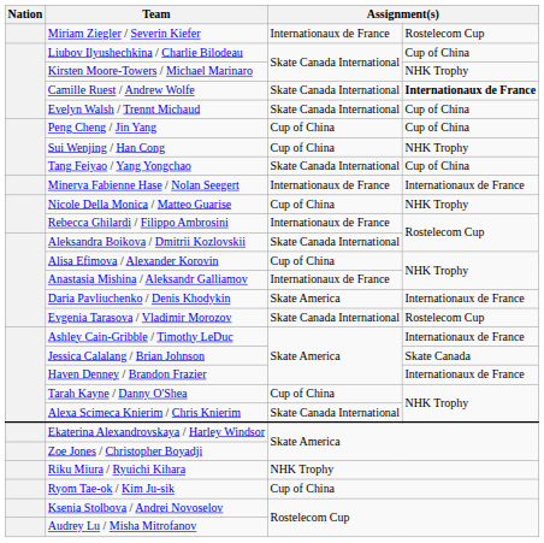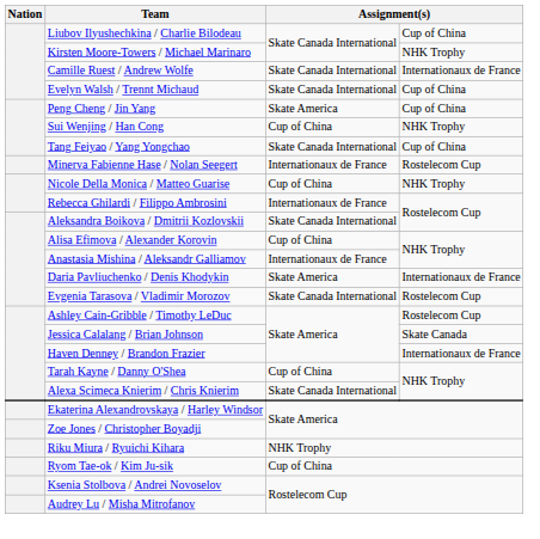- row: Miriam Ziegler / Severin Kiefer | Internationaux de France | Rostelecom Cup
Camille Ruest / Andrew Wolfe | column 4: bold -> normal
Peng Cheng / Jin Yang | column 3: Cup of China -> Skate America
Minerva Fabienne Hase / Nolan Seegert | column 4: Internationaux de France -> Rostelecom Cup
Ashley Cain-Gribble / Timothy LeDuc | column 4: Internationaux de France -> Rostelecom Cup
